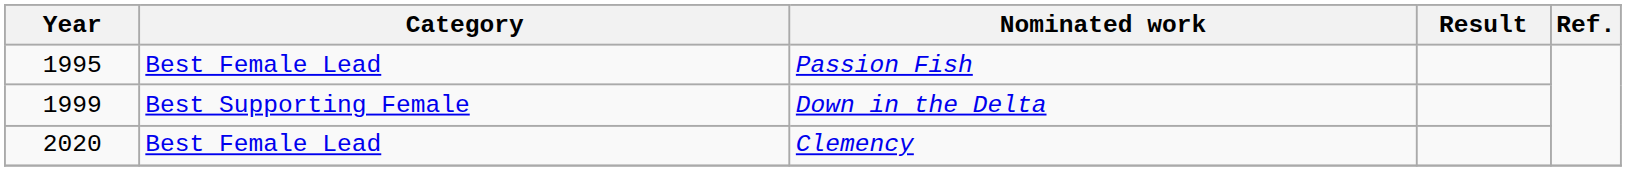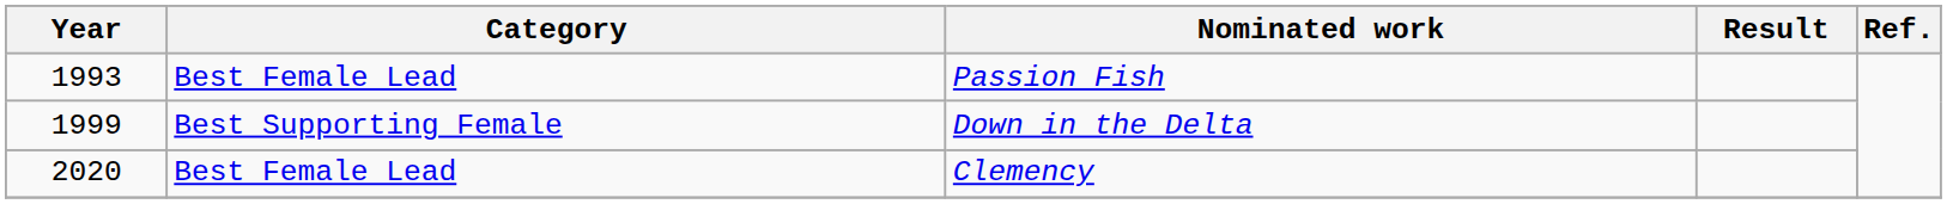Passion Fish | Year: 1995 -> 1993
